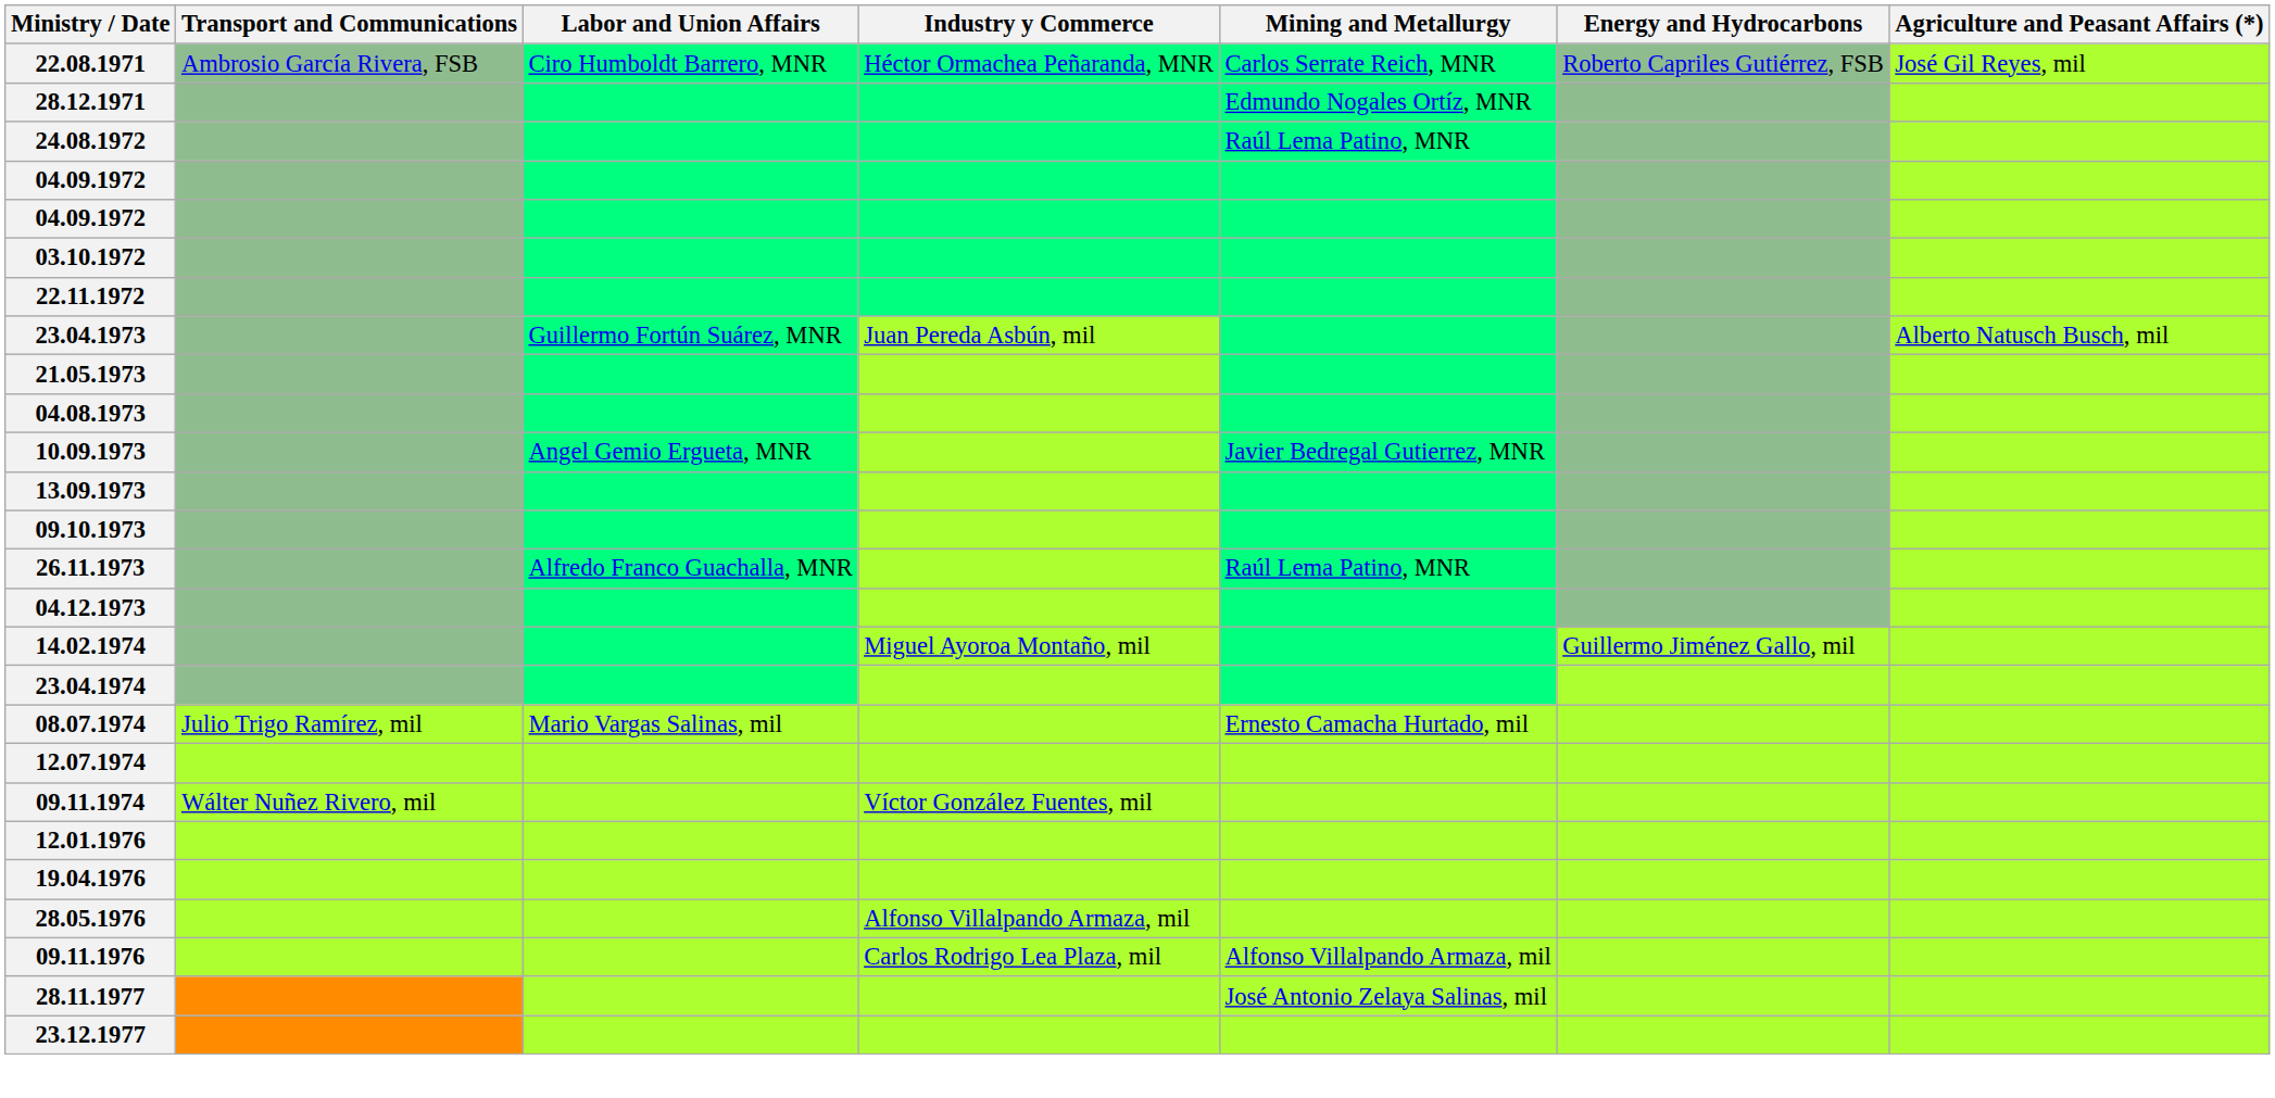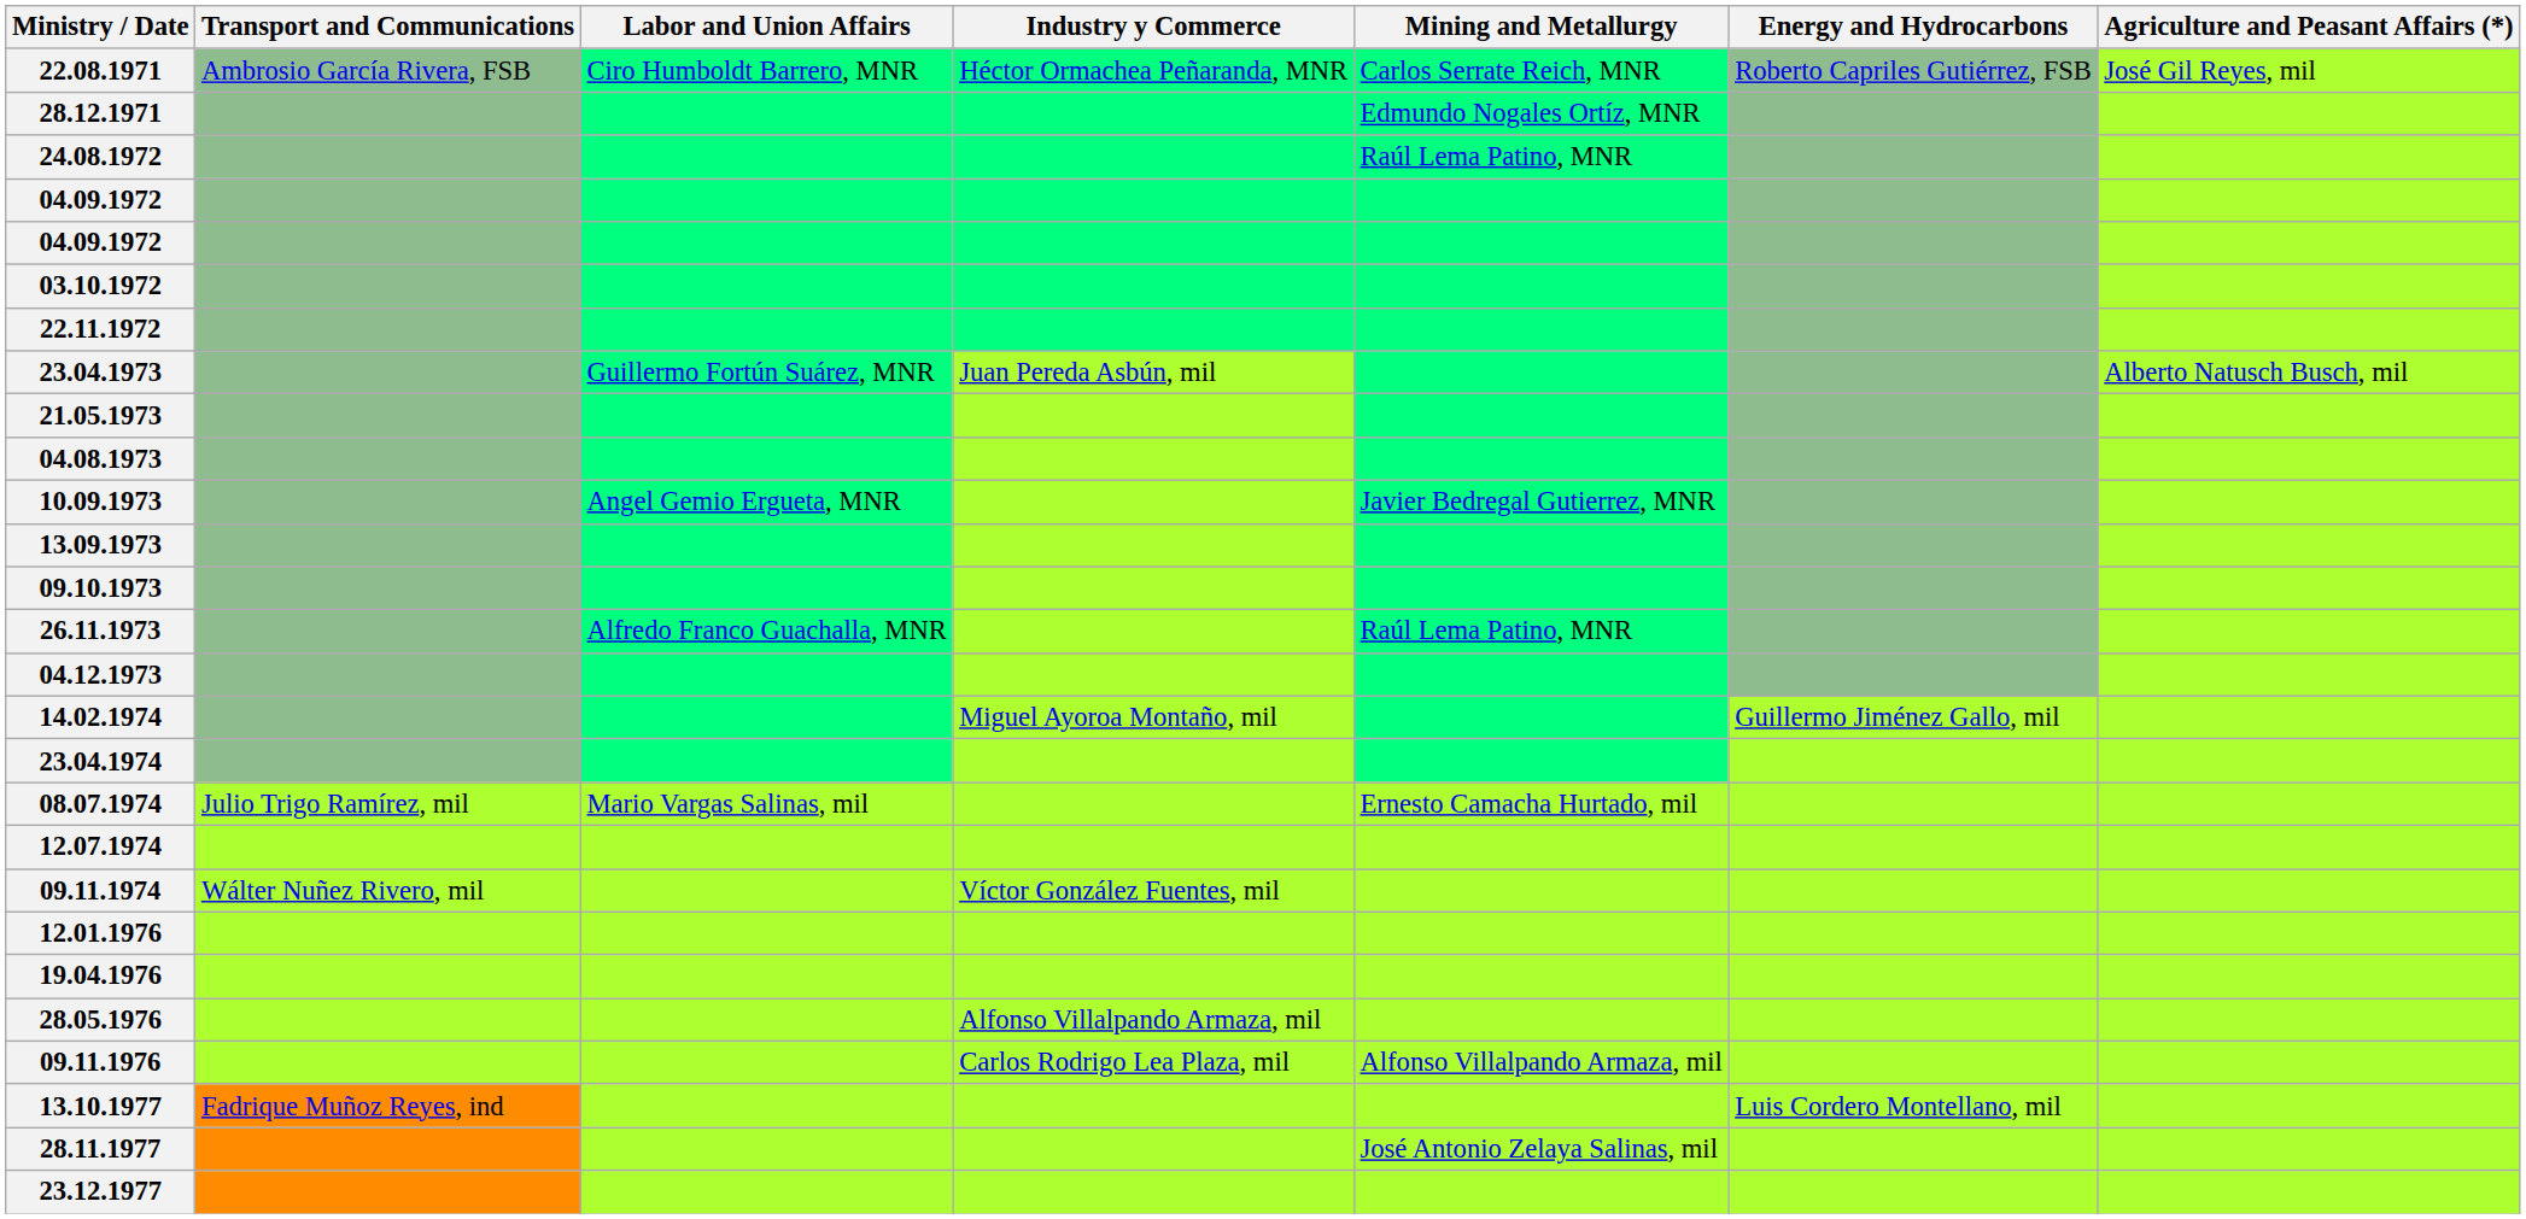+ row: 13.10.1977 | Fadrique Muñoz Reyes, ind | Luis Cordero Montellano, mil
